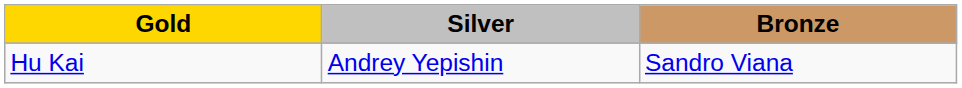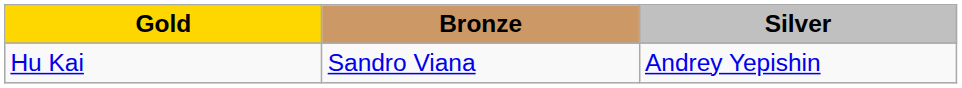columns swapped: Silver <-> Bronze
